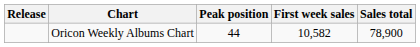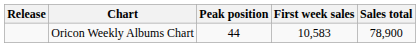Oricon Weekly Albums Chart | First week sales: 10,582 -> 10,583
